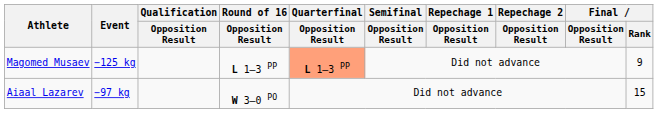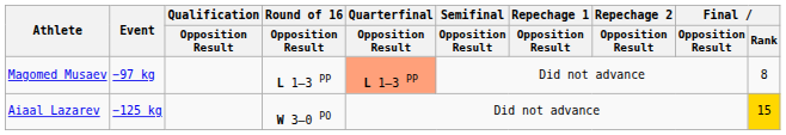Magomed Musaev | Event: −125 kg -> −97 kg
Magomed Musaev | Final / Rank: 9 -> 8
Aiaal Lazarev | Event: −97 kg -> −125 kg
Aiaal Lazarev | Final / Rank: no background -> gold background
